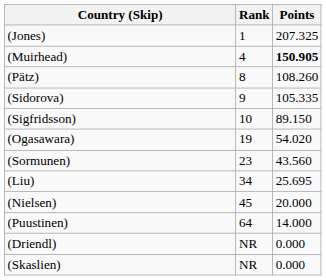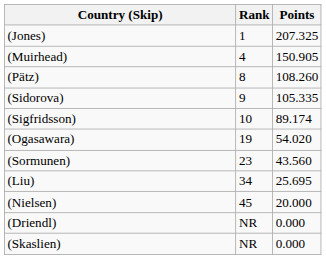(Muirhead) | Points: bold -> normal
(Sigfridsson) | Points: 89.150 -> 89.174
- row: (Puustinen) | 64 | 14.000
